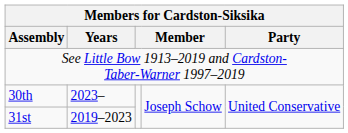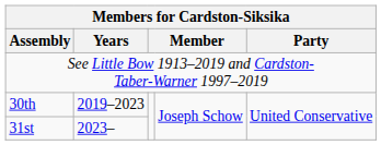30th | Years: 2023– -> 2019–2023
31st | Years: 2019–2023 -> 2023–
